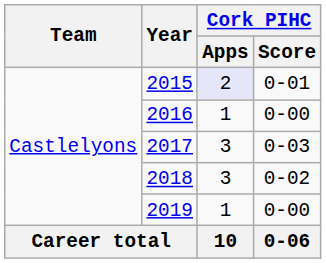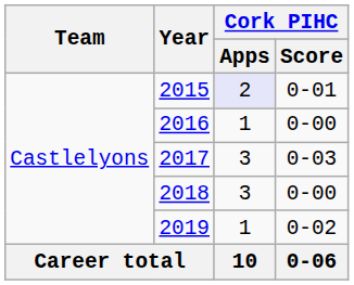2018 | Cork PIHC / Score: 0-02 -> 0-00
2019 | Cork PIHC / Score: 0-00 -> 0-02
